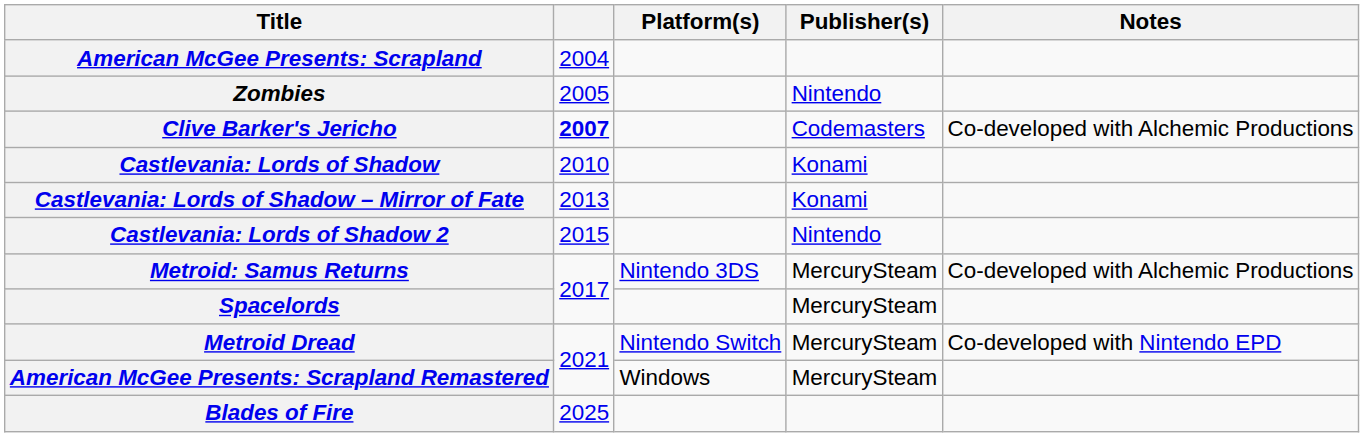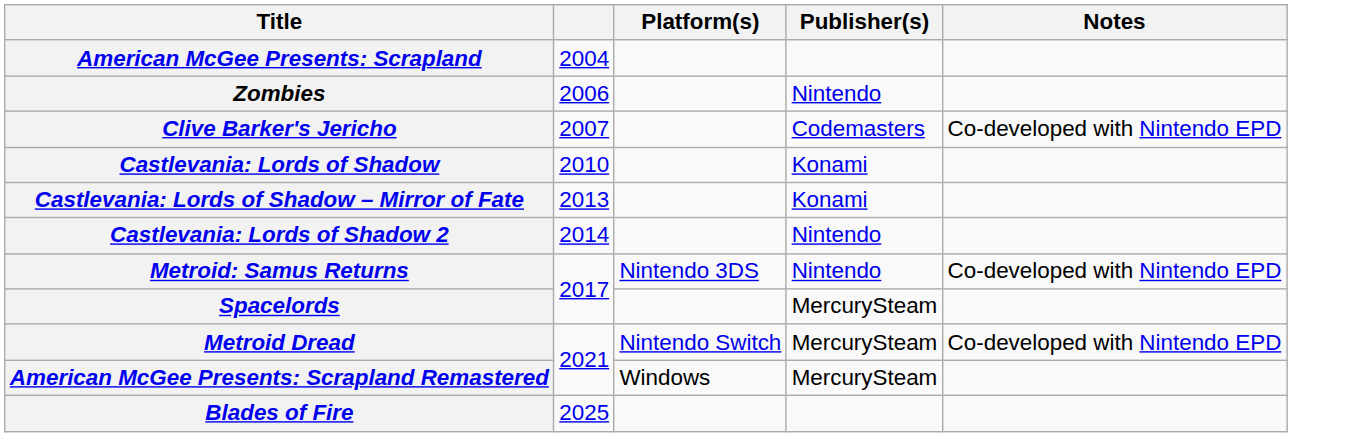Zombies | column 2: 2005 -> 2006
Clive Barker's Jericho | column 2: bold -> normal
Clive Barker's Jericho | Notes: Co-developed with Alchemic Productions -> Co-developed with Nintendo EPD
Castlevania: Lords of Shadow 2 | column 2: 2015 -> 2014
Metroid: Samus Returns | Publisher(s): MercurySteam -> Nintendo
Metroid: Samus Returns | Notes: Co-developed with Alchemic Productions -> Co-developed with Nintendo EPD
